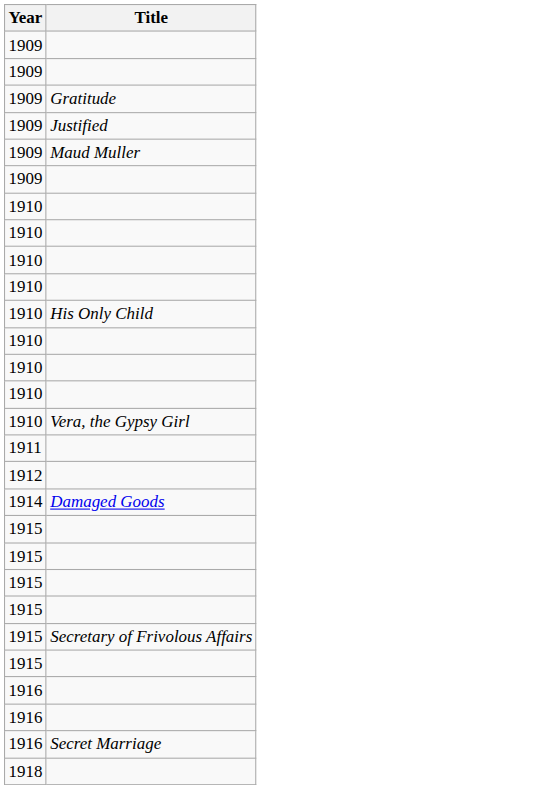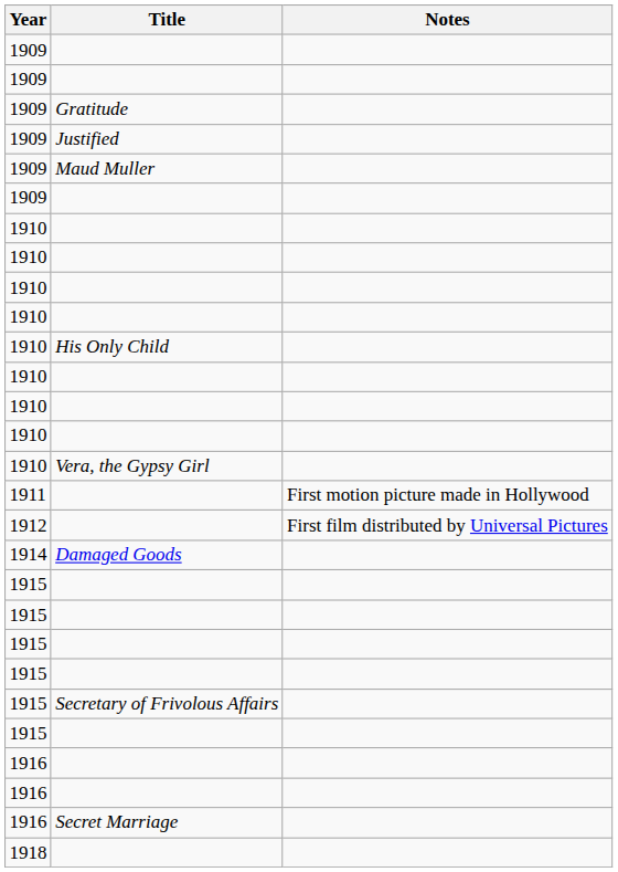+ column: Notes | First motion picture made in Hollywood | First film distributed by Universal Pictures
